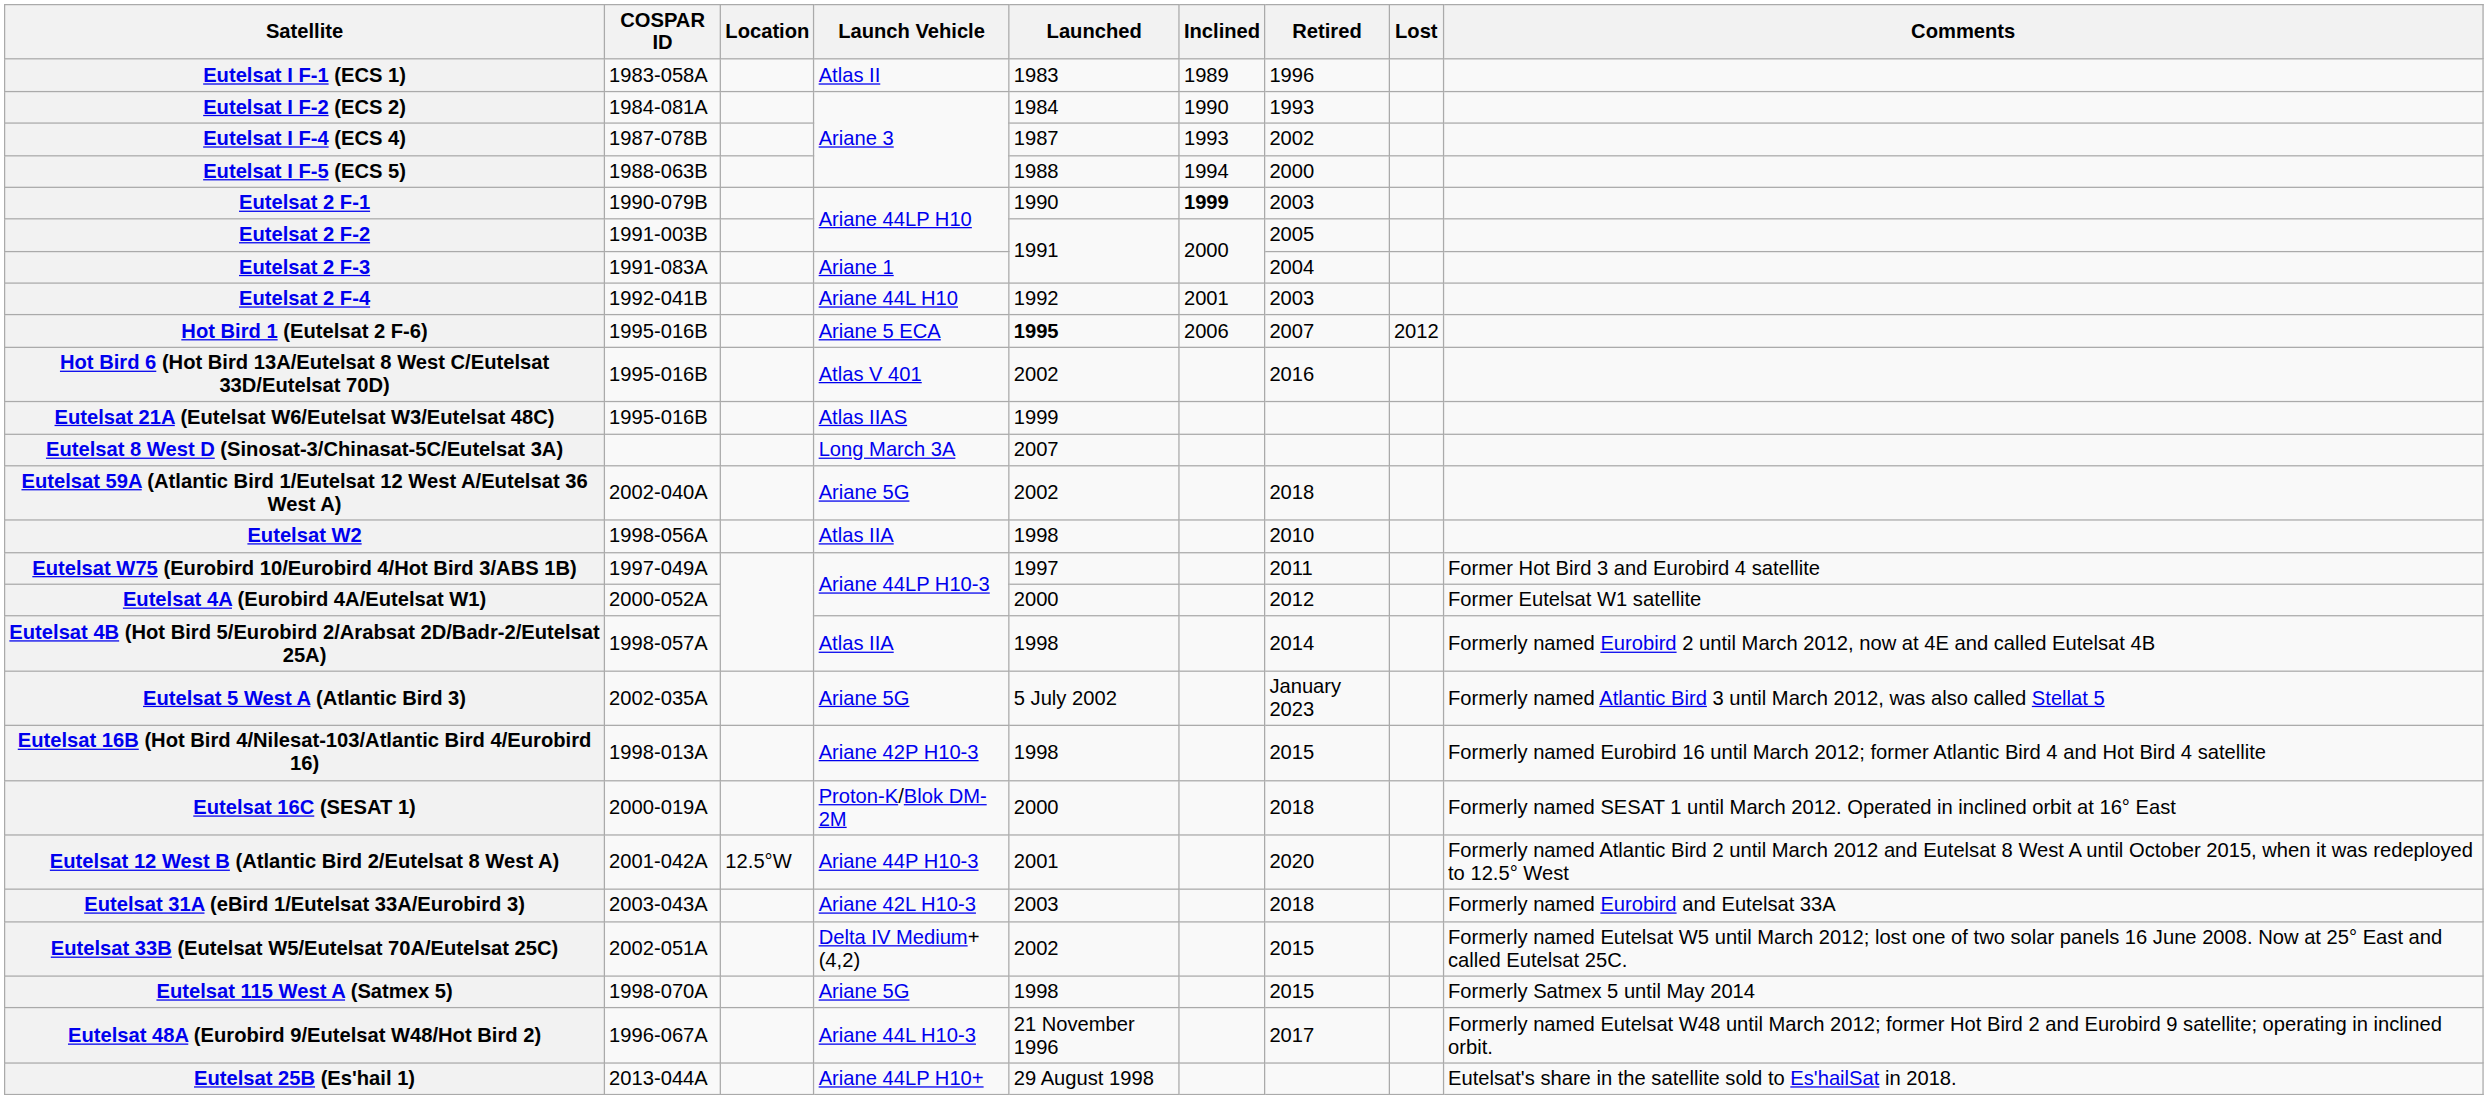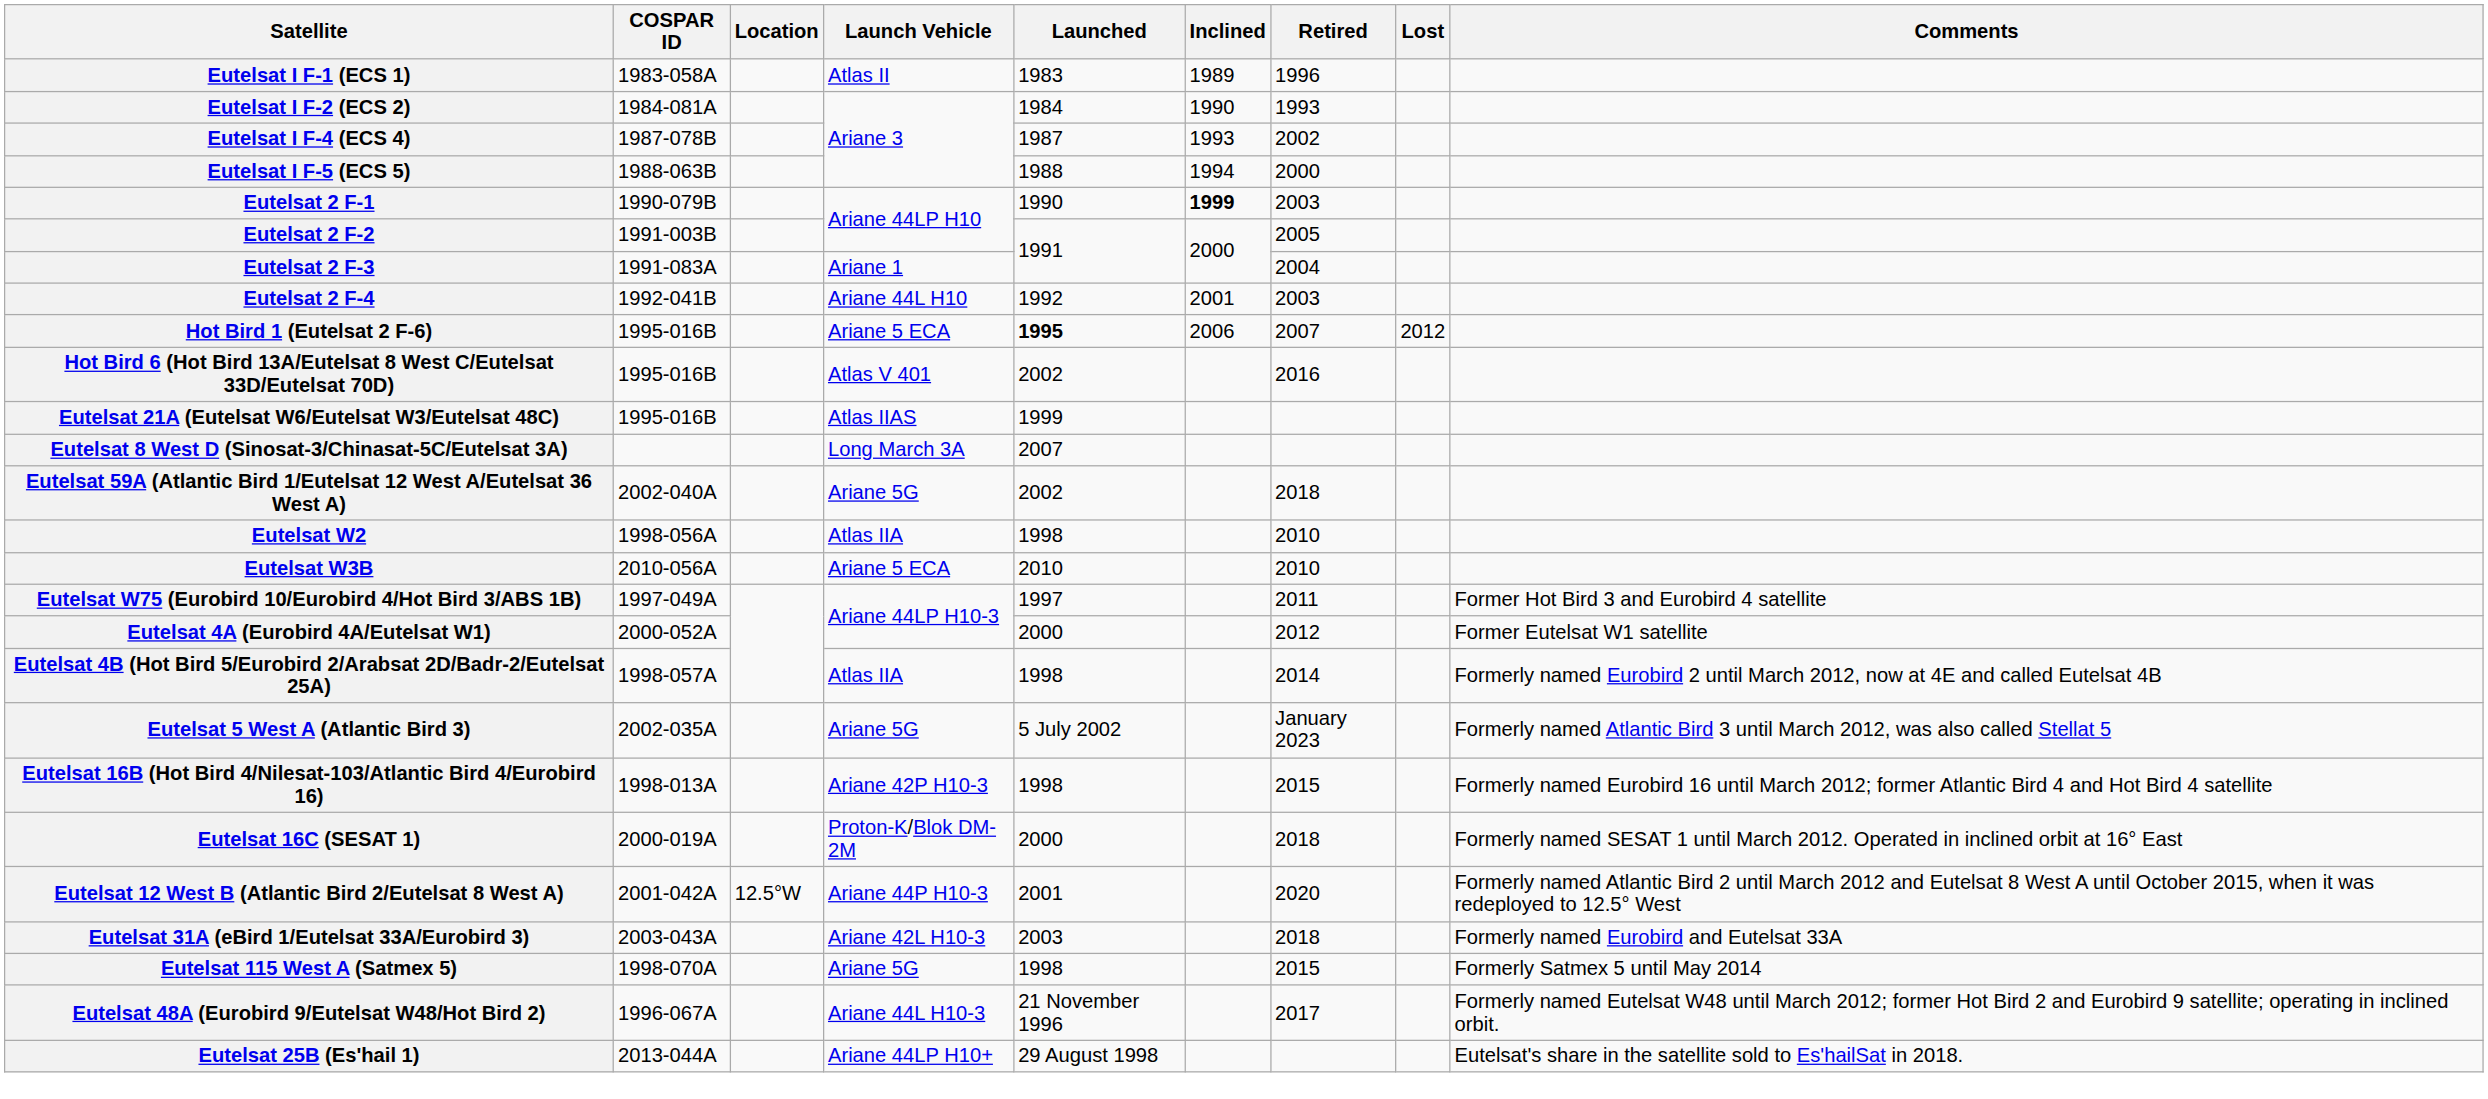+ row: Eutelsat W3B | 2010-056A | Ariane 5 ECA | 2010 | 2010
- row: Eutelsat 33B (Eutelsat W5/Eutelsat 70A/Eutelsat 25C) | 2002-051A | Delta IV Medium+(4,2) | 2002 | 2015 | Formerly named Eutelsat W5 until March 2012; lost one of two solar panels 16 June 2008. Now at 25° East and called Eutelsat 25C.
